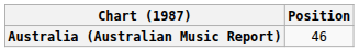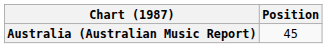Australia (Australian Music Report) | Position: 46 -> 45
